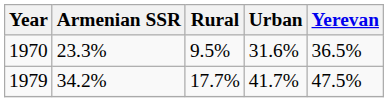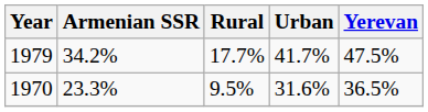rows swapped: 1970 <-> 1979
